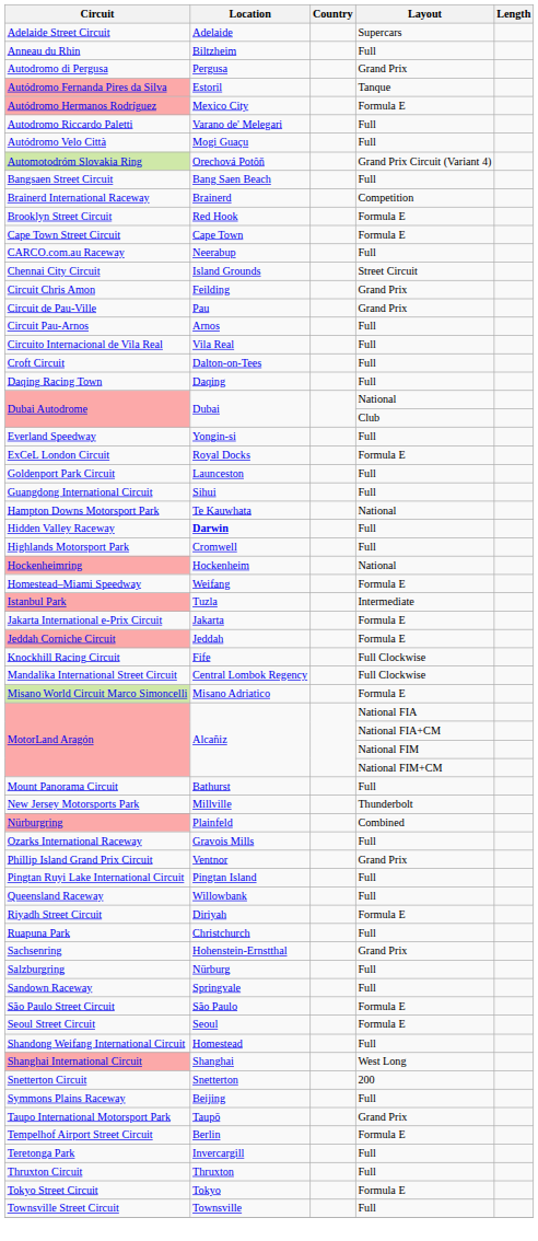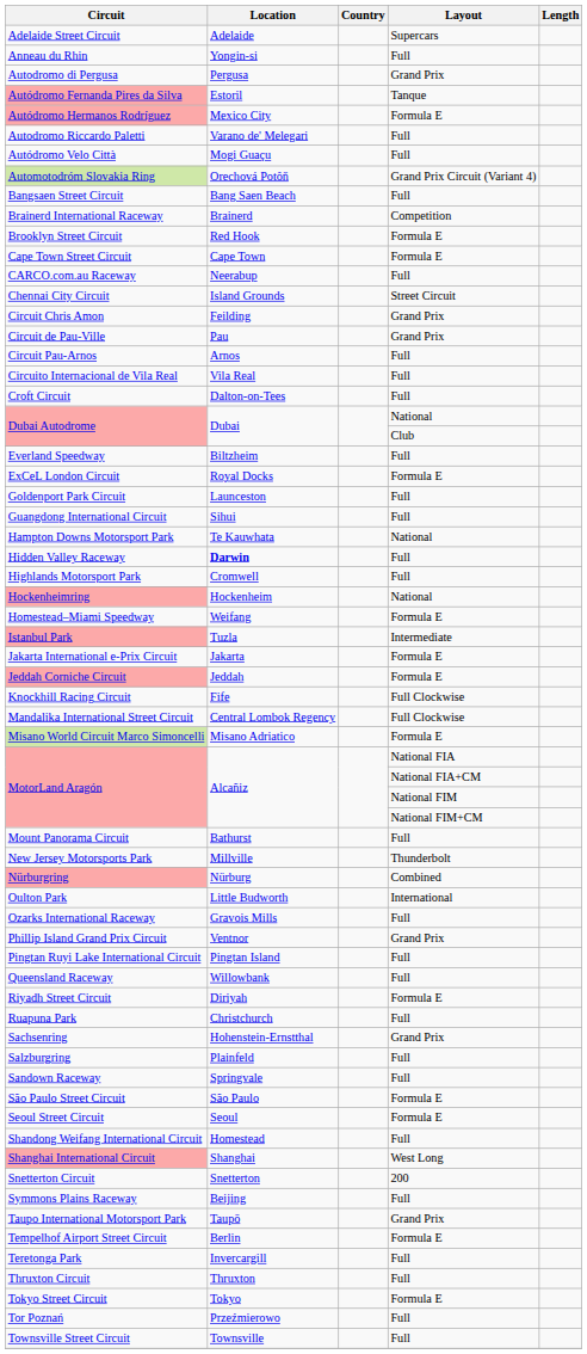Anneau du Rhin | Location: Biltzheim -> Yongin-si
- row: Daqing Racing Town | Daqing | Full
Everland Speedway | Location: Yongin-si -> Biltzheim
Nürburgring | Location: Plainfeld -> Nürburg
+ row: Oulton Park | Little Budworth | International
Salzburgring | Location: Nürburg -> Plainfeld
+ row: Tor Poznań | Przeźmierowo | Full
